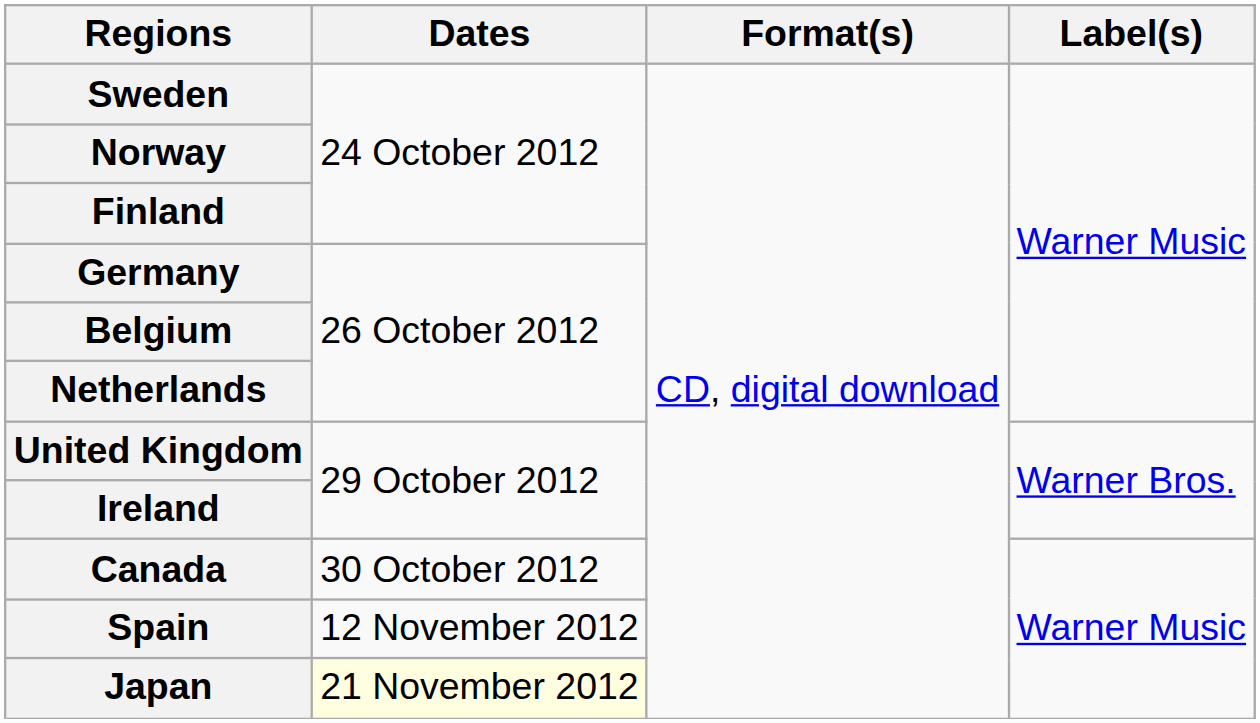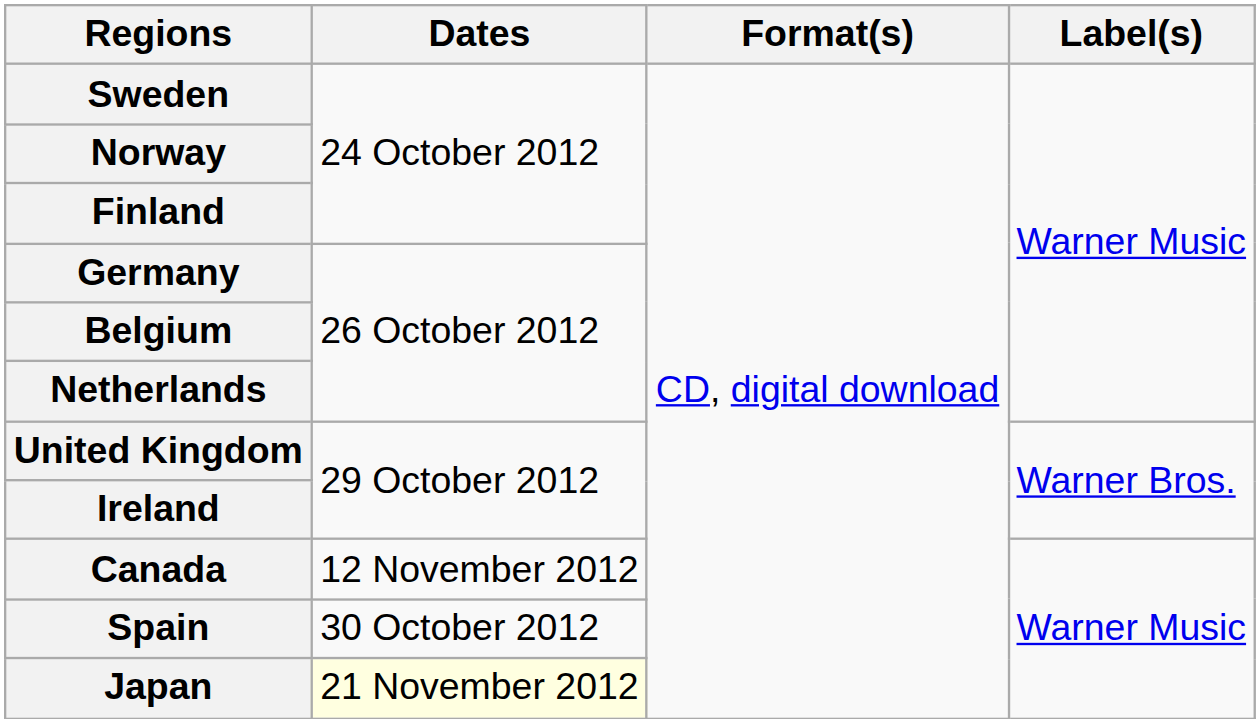Canada | Dates: 30 October 2012 -> 12 November 2012
Spain | Dates: 12 November 2012 -> 30 October 2012
